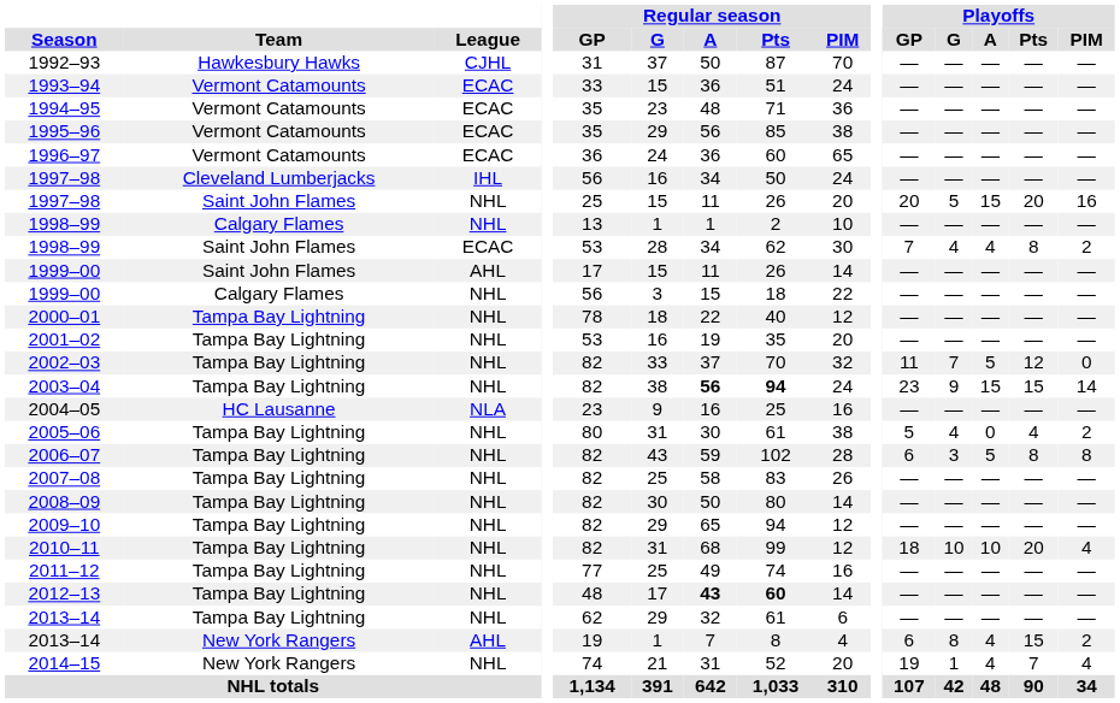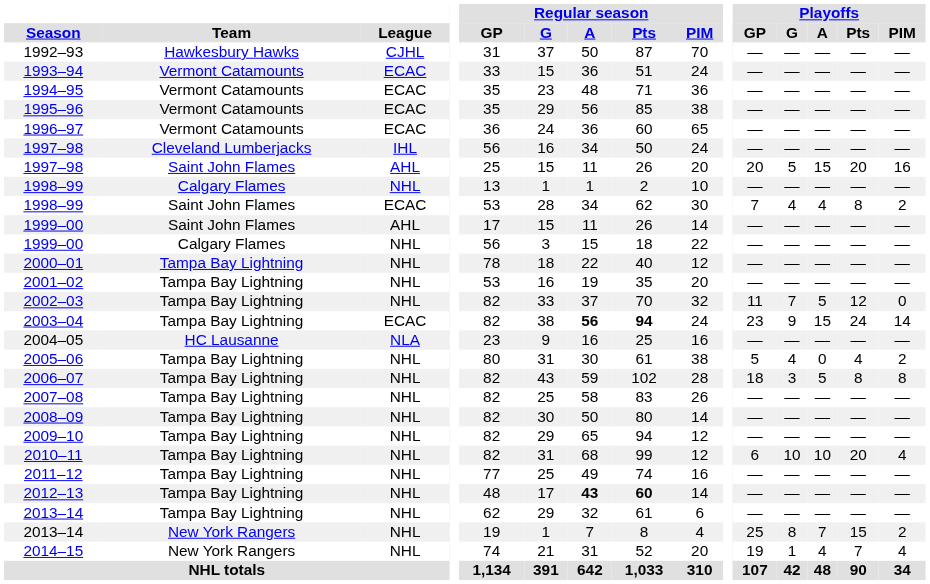1997–98 / Saint John Flames | League: NHL -> AHL
2003–04 | League: NHL -> ECAC
2003–04 | Playoffs / Pts: 15 -> 24
2006–07 | Playoffs / GP: 6 -> 18
2010–11 | Playoffs / GP: 18 -> 6
2013–14 / New York Rangers | League: AHL -> NHL
2013–14 / New York Rangers | Playoffs / GP: 6 -> 25
2013–14 / New York Rangers | Playoffs / A: 4 -> 7
